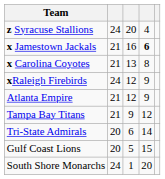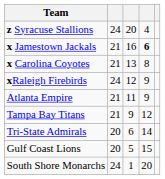Atlanta Empire | column 3: 12 -> 11
